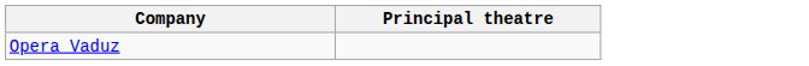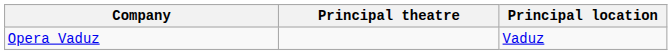+ column: Principal location | Vaduz
